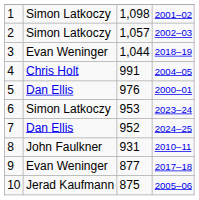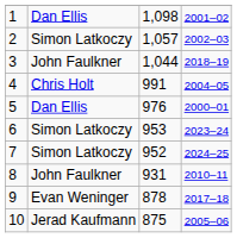1 | column 2: Simon Latkoczy -> Dan Ellis
3 | column 2: Evan Weninger -> John Faulkner
7 | column 2: Dan Ellis -> Simon Latkoczy
9 | column 3: 877 -> 878
